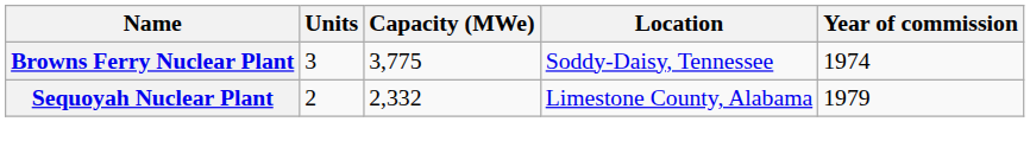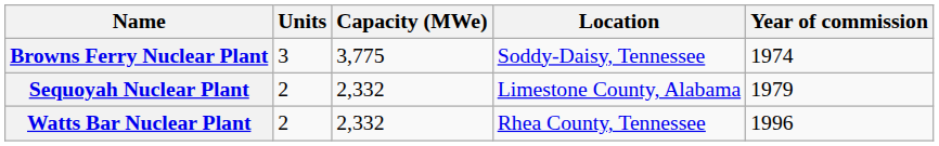+ row: Watts Bar Nuclear Plant | 2 | 2,332 | Rhea County, Tennessee | 1996
